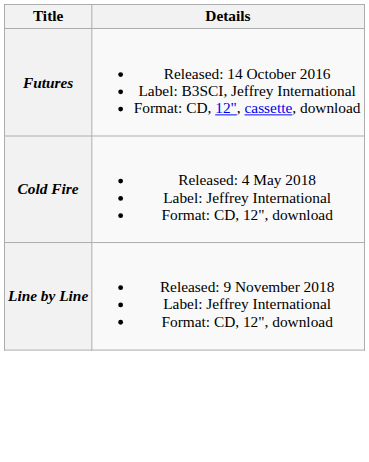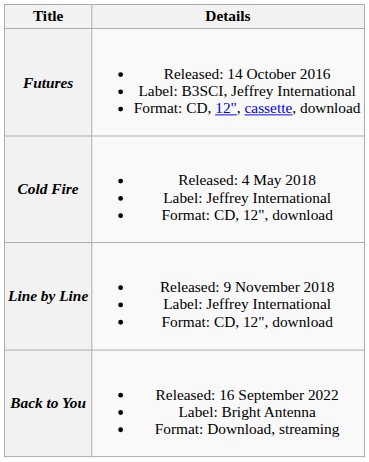+ row: Back to You | Released: 16 September 2022 Label: Bright Antenna Format: Download, streaming
